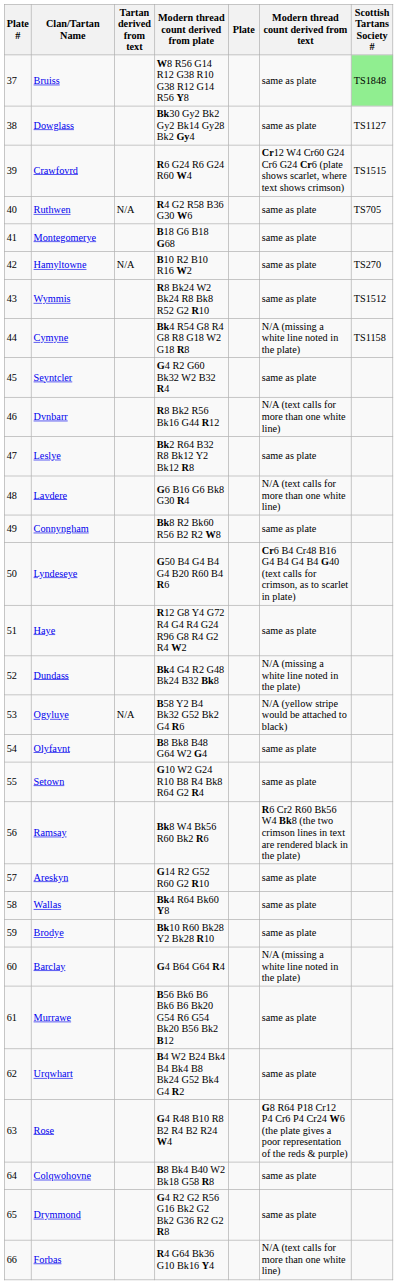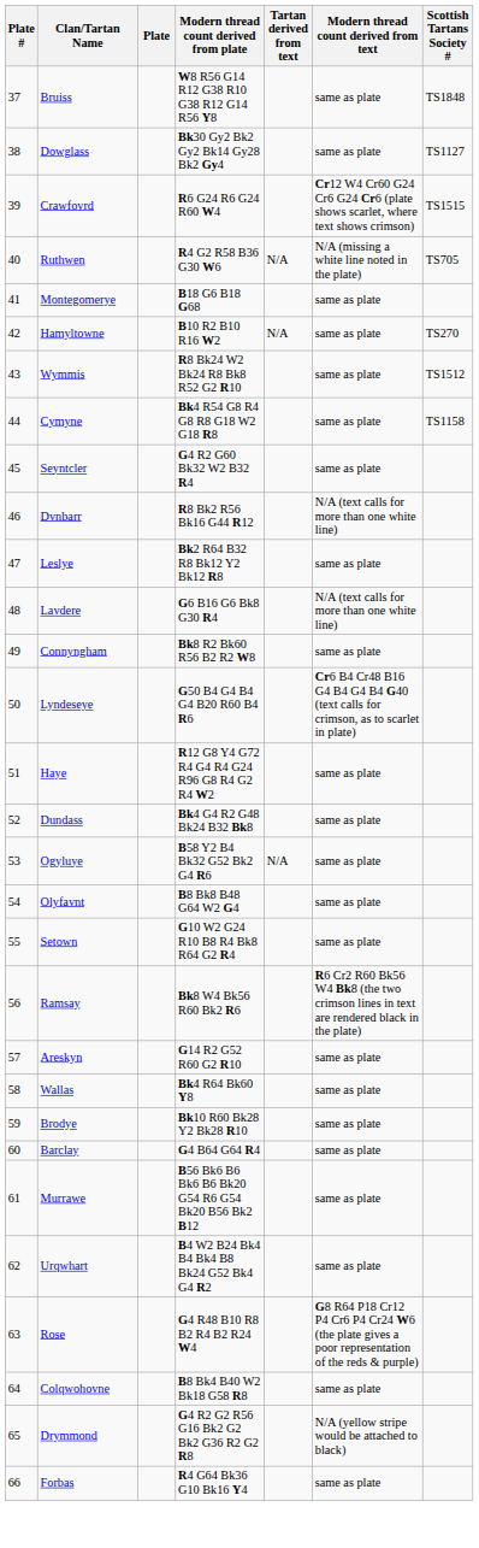columns swapped: Plate <-> Tartan derived from text
Bruiss | Scottish Tartans Society #: lightgreen background -> no background
Ruthwen | Modern thread count derived from text: same as plate -> N/A (missing a white line noted in the plate)
Cymyne | Modern thread count derived from text: N/A (missing a white line noted in the plate) -> same as plate
Dundass | Modern thread count derived from text: N/A (missing a white line noted in the plate) -> same as plate
Ogyluye | Modern thread count derived from text: N/A (yellow stripe would be attached to black) -> same as plate
Barclay | Modern thread count derived from text: N/A (missing a white line noted in the plate) -> same as plate
Drymmond | Modern thread count derived from text: same as plate -> N/A (yellow stripe would be attached to black)
Forbas | Modern thread count derived from text: N/A (text calls for more than one white line) -> same as plate
